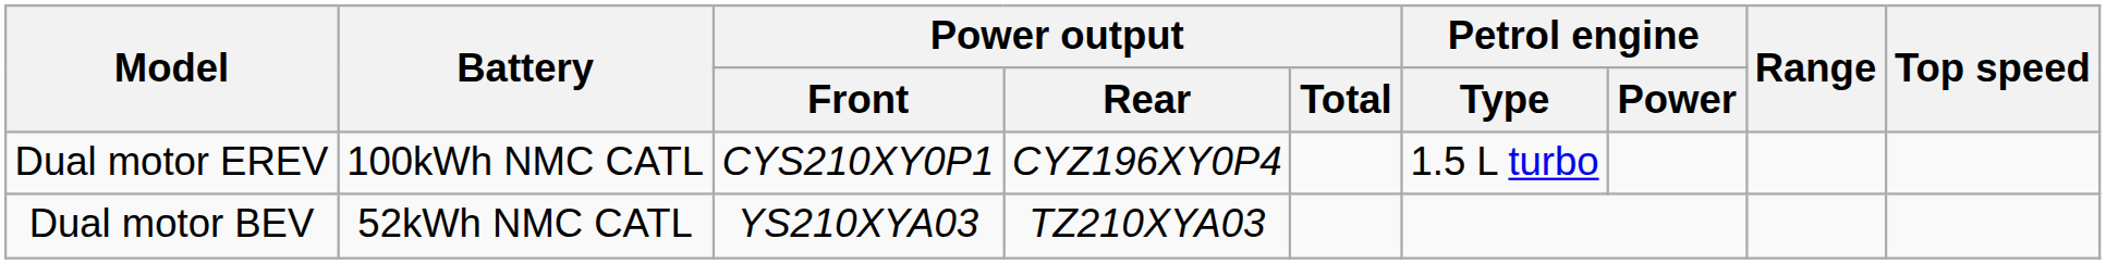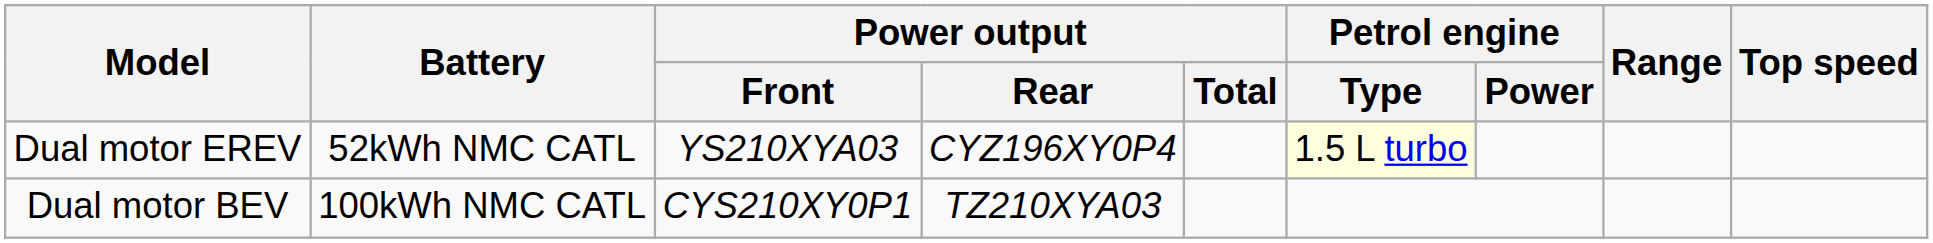Dual motor EREV | Battery: 100kWh NMC CATL -> 52kWh NMC CATL
Dual motor EREV | Power output / Front: CYS210XY0P1 -> YS210XYA03
Dual motor EREV | Petrol engine / Type: no background -> lightyellow background
Dual motor BEV | Battery: 52kWh NMC CATL -> 100kWh NMC CATL
Dual motor BEV | Power output / Front: YS210XYA03 -> CYS210XY0P1
